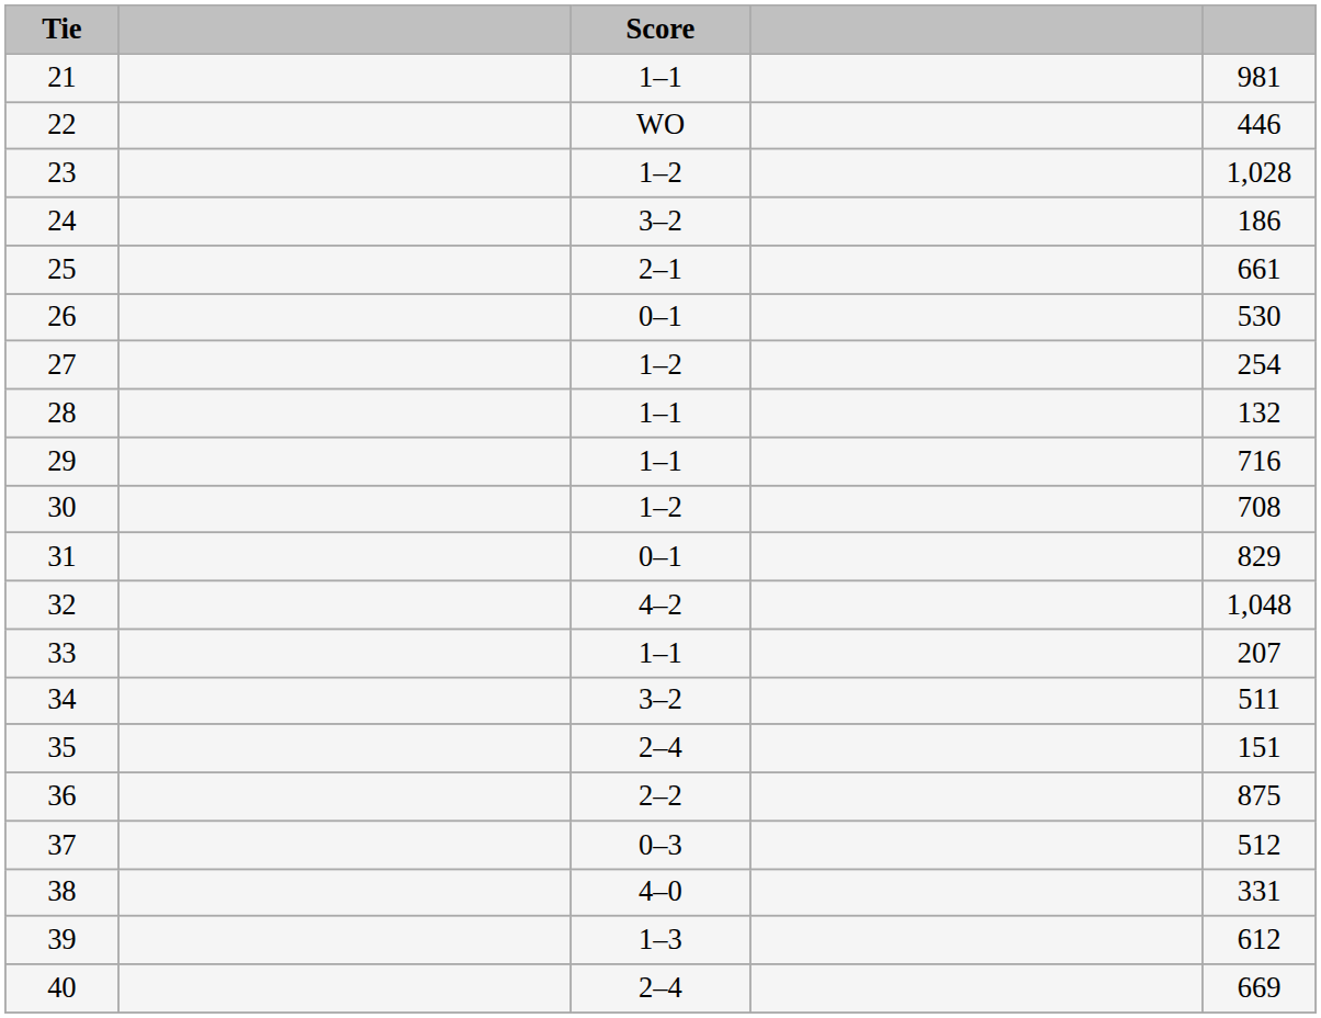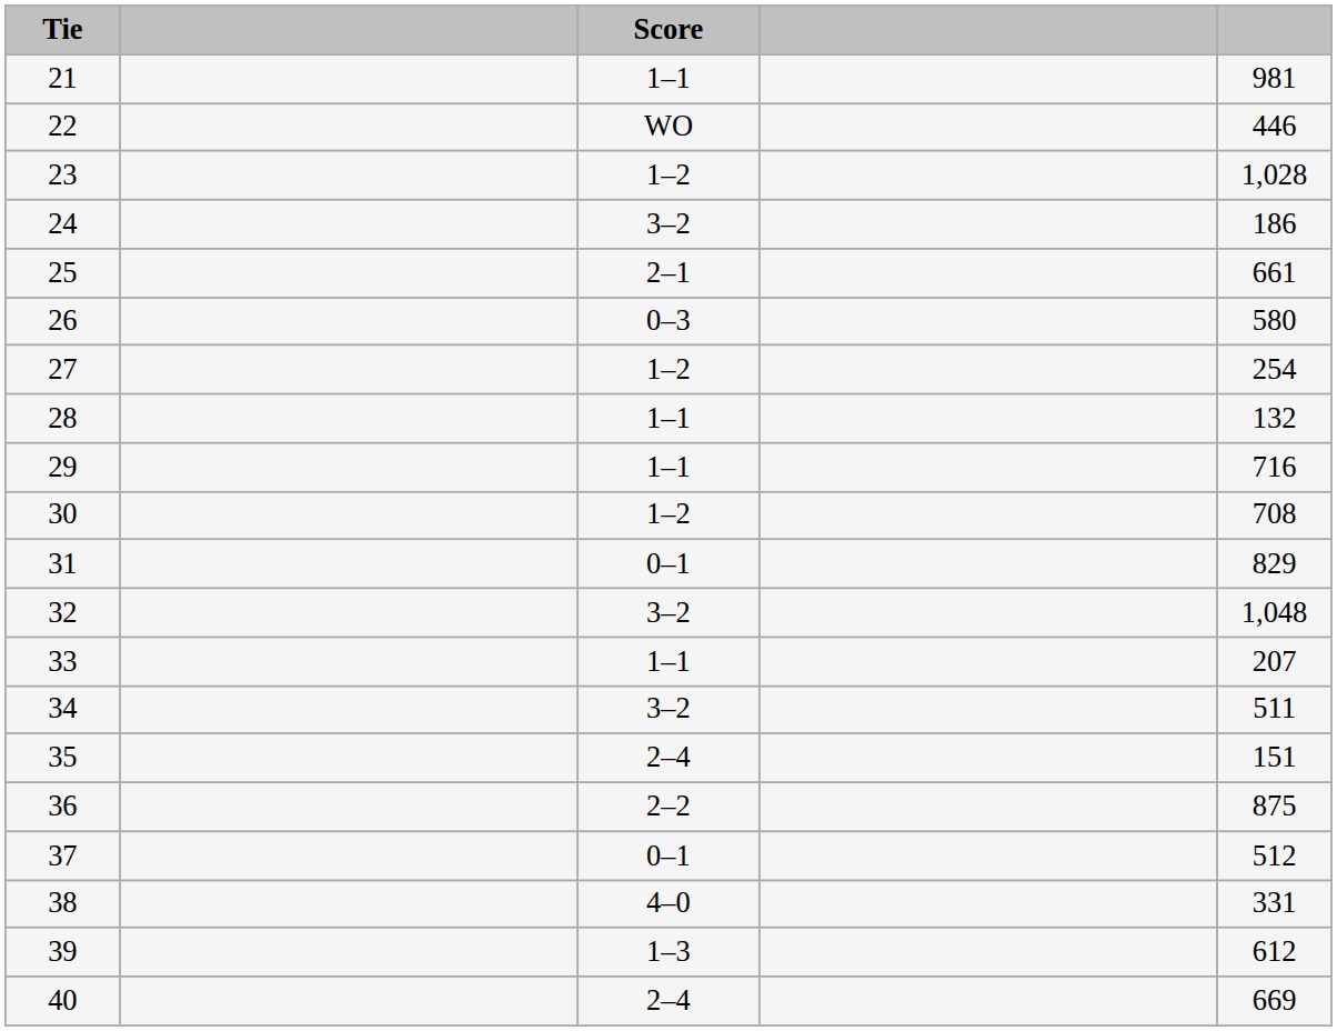26 | Score: 0–1 -> 0–3
26 | column 5: 530 -> 580
32 | Score: 4–2 -> 3–2
37 | Score: 0–3 -> 0–1
